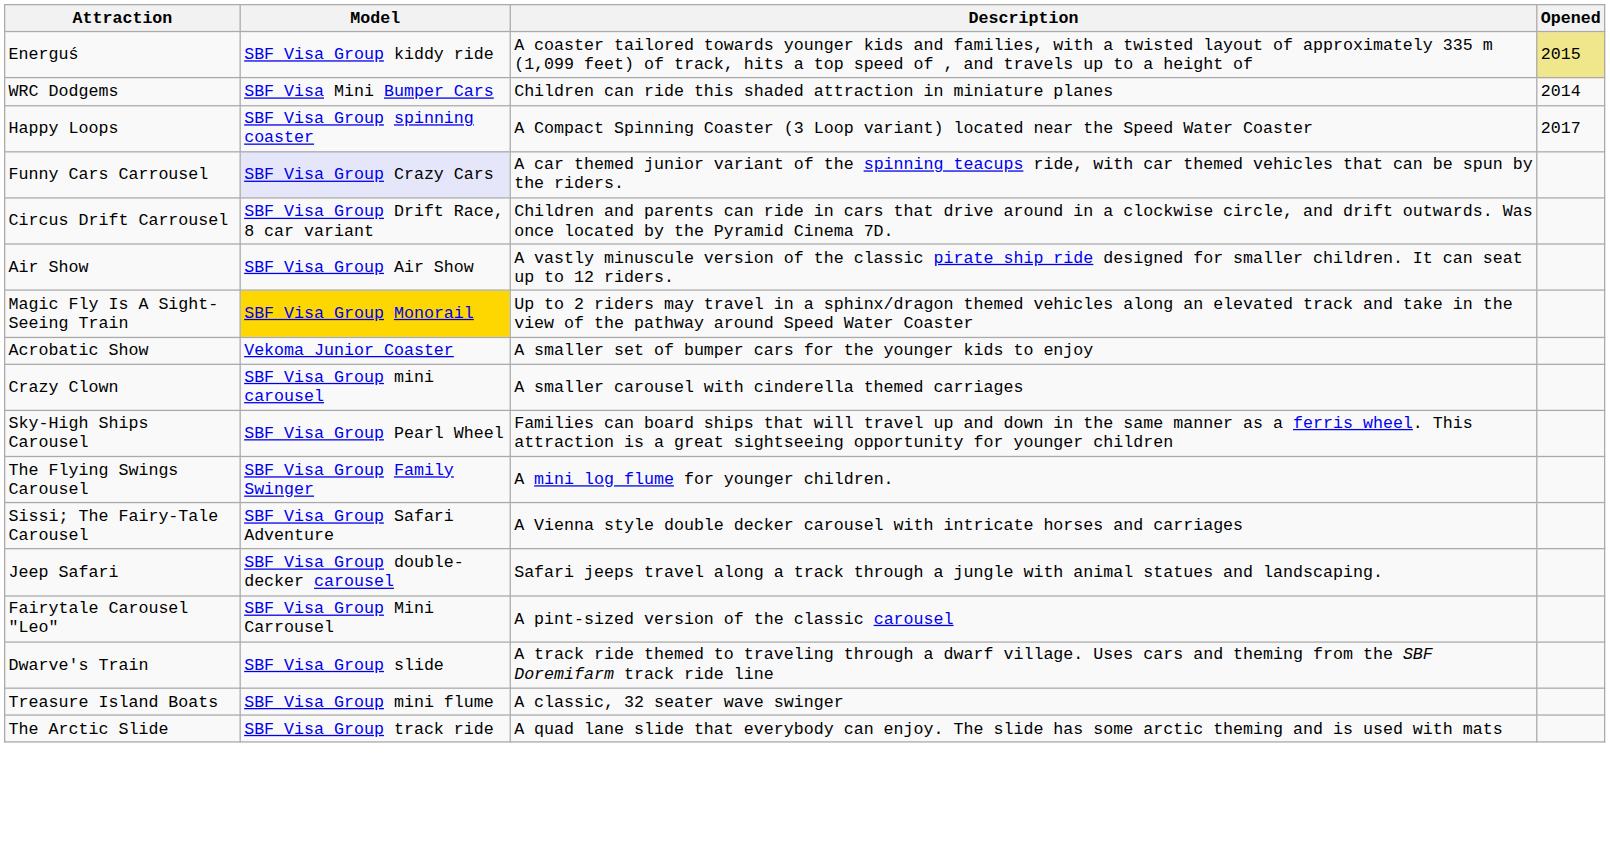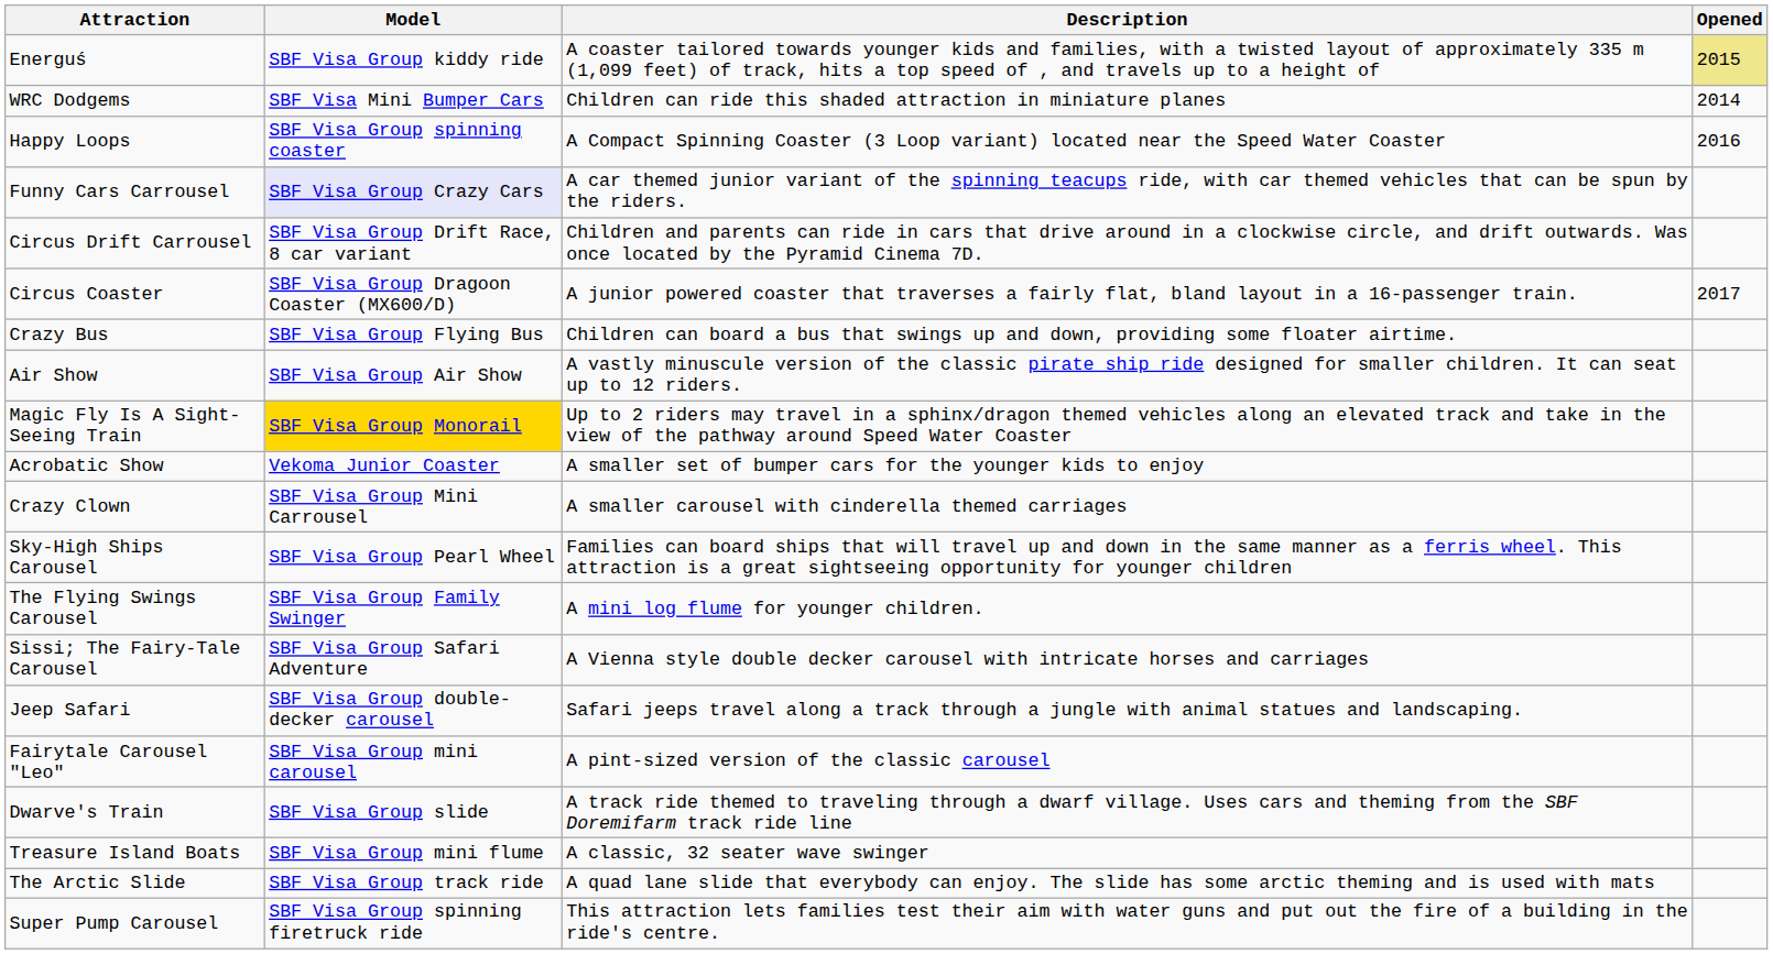Happy Loops | Opened: 2017 -> 2016
+ row: Circus Coaster | SBF Visa Group Dragoon Coaster (MX600/D) | A junior powered coaster that traverses a fairly flat, bland layout in a 16-passenger train. | 2017
+ row: Crazy Bus | SBF Visa Group Flying Bus | Children can board a bus that swings up and down, providing some floater airtime.
Crazy Clown | Model: SBF Visa Group mini carousel -> SBF Visa Group Mini Carrousel
Fairytale Carousel "Leo" | Model: SBF Visa Group Mini Carrousel -> SBF Visa Group mini carousel
+ row: Super Pump Carousel | SBF Visa Group spinning firetruck ride | This attraction lets families test their aim with water guns and put out the fire of a building in the ride's centre.
